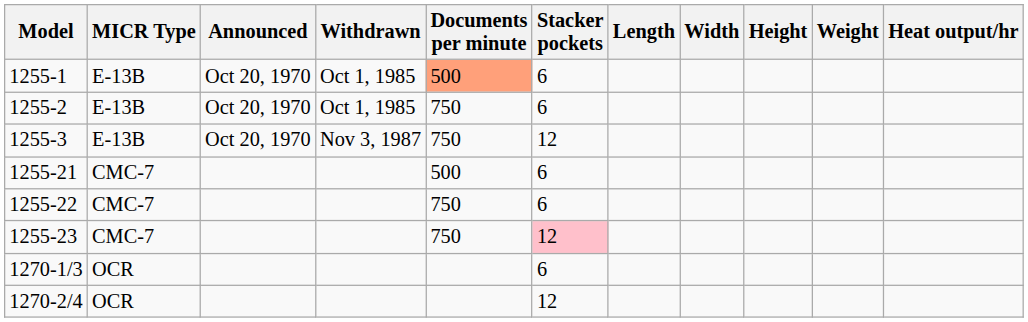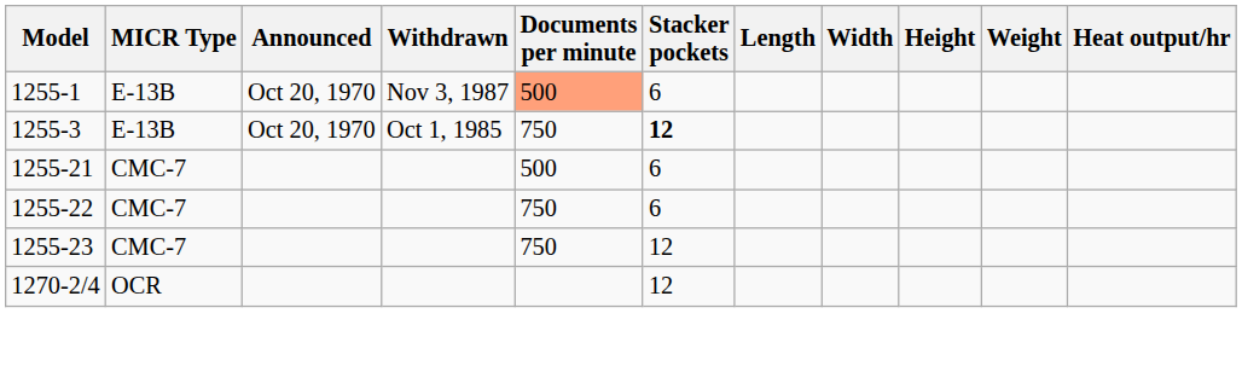1255-1 | Withdrawn: Oct 1, 1985 -> Nov 3, 1987
- row: 1255-2 | E-13B | Oct 20, 1970 | Oct 1, 1985 | 750 | 6
1255-3 | Withdrawn: Nov 3, 1987 -> Oct 1, 1985
1255-3 | Stacker pockets: normal -> bold
1255-23 | Stacker pockets: pink background -> no background
- row: 1270-1/3 | OCR | 6
